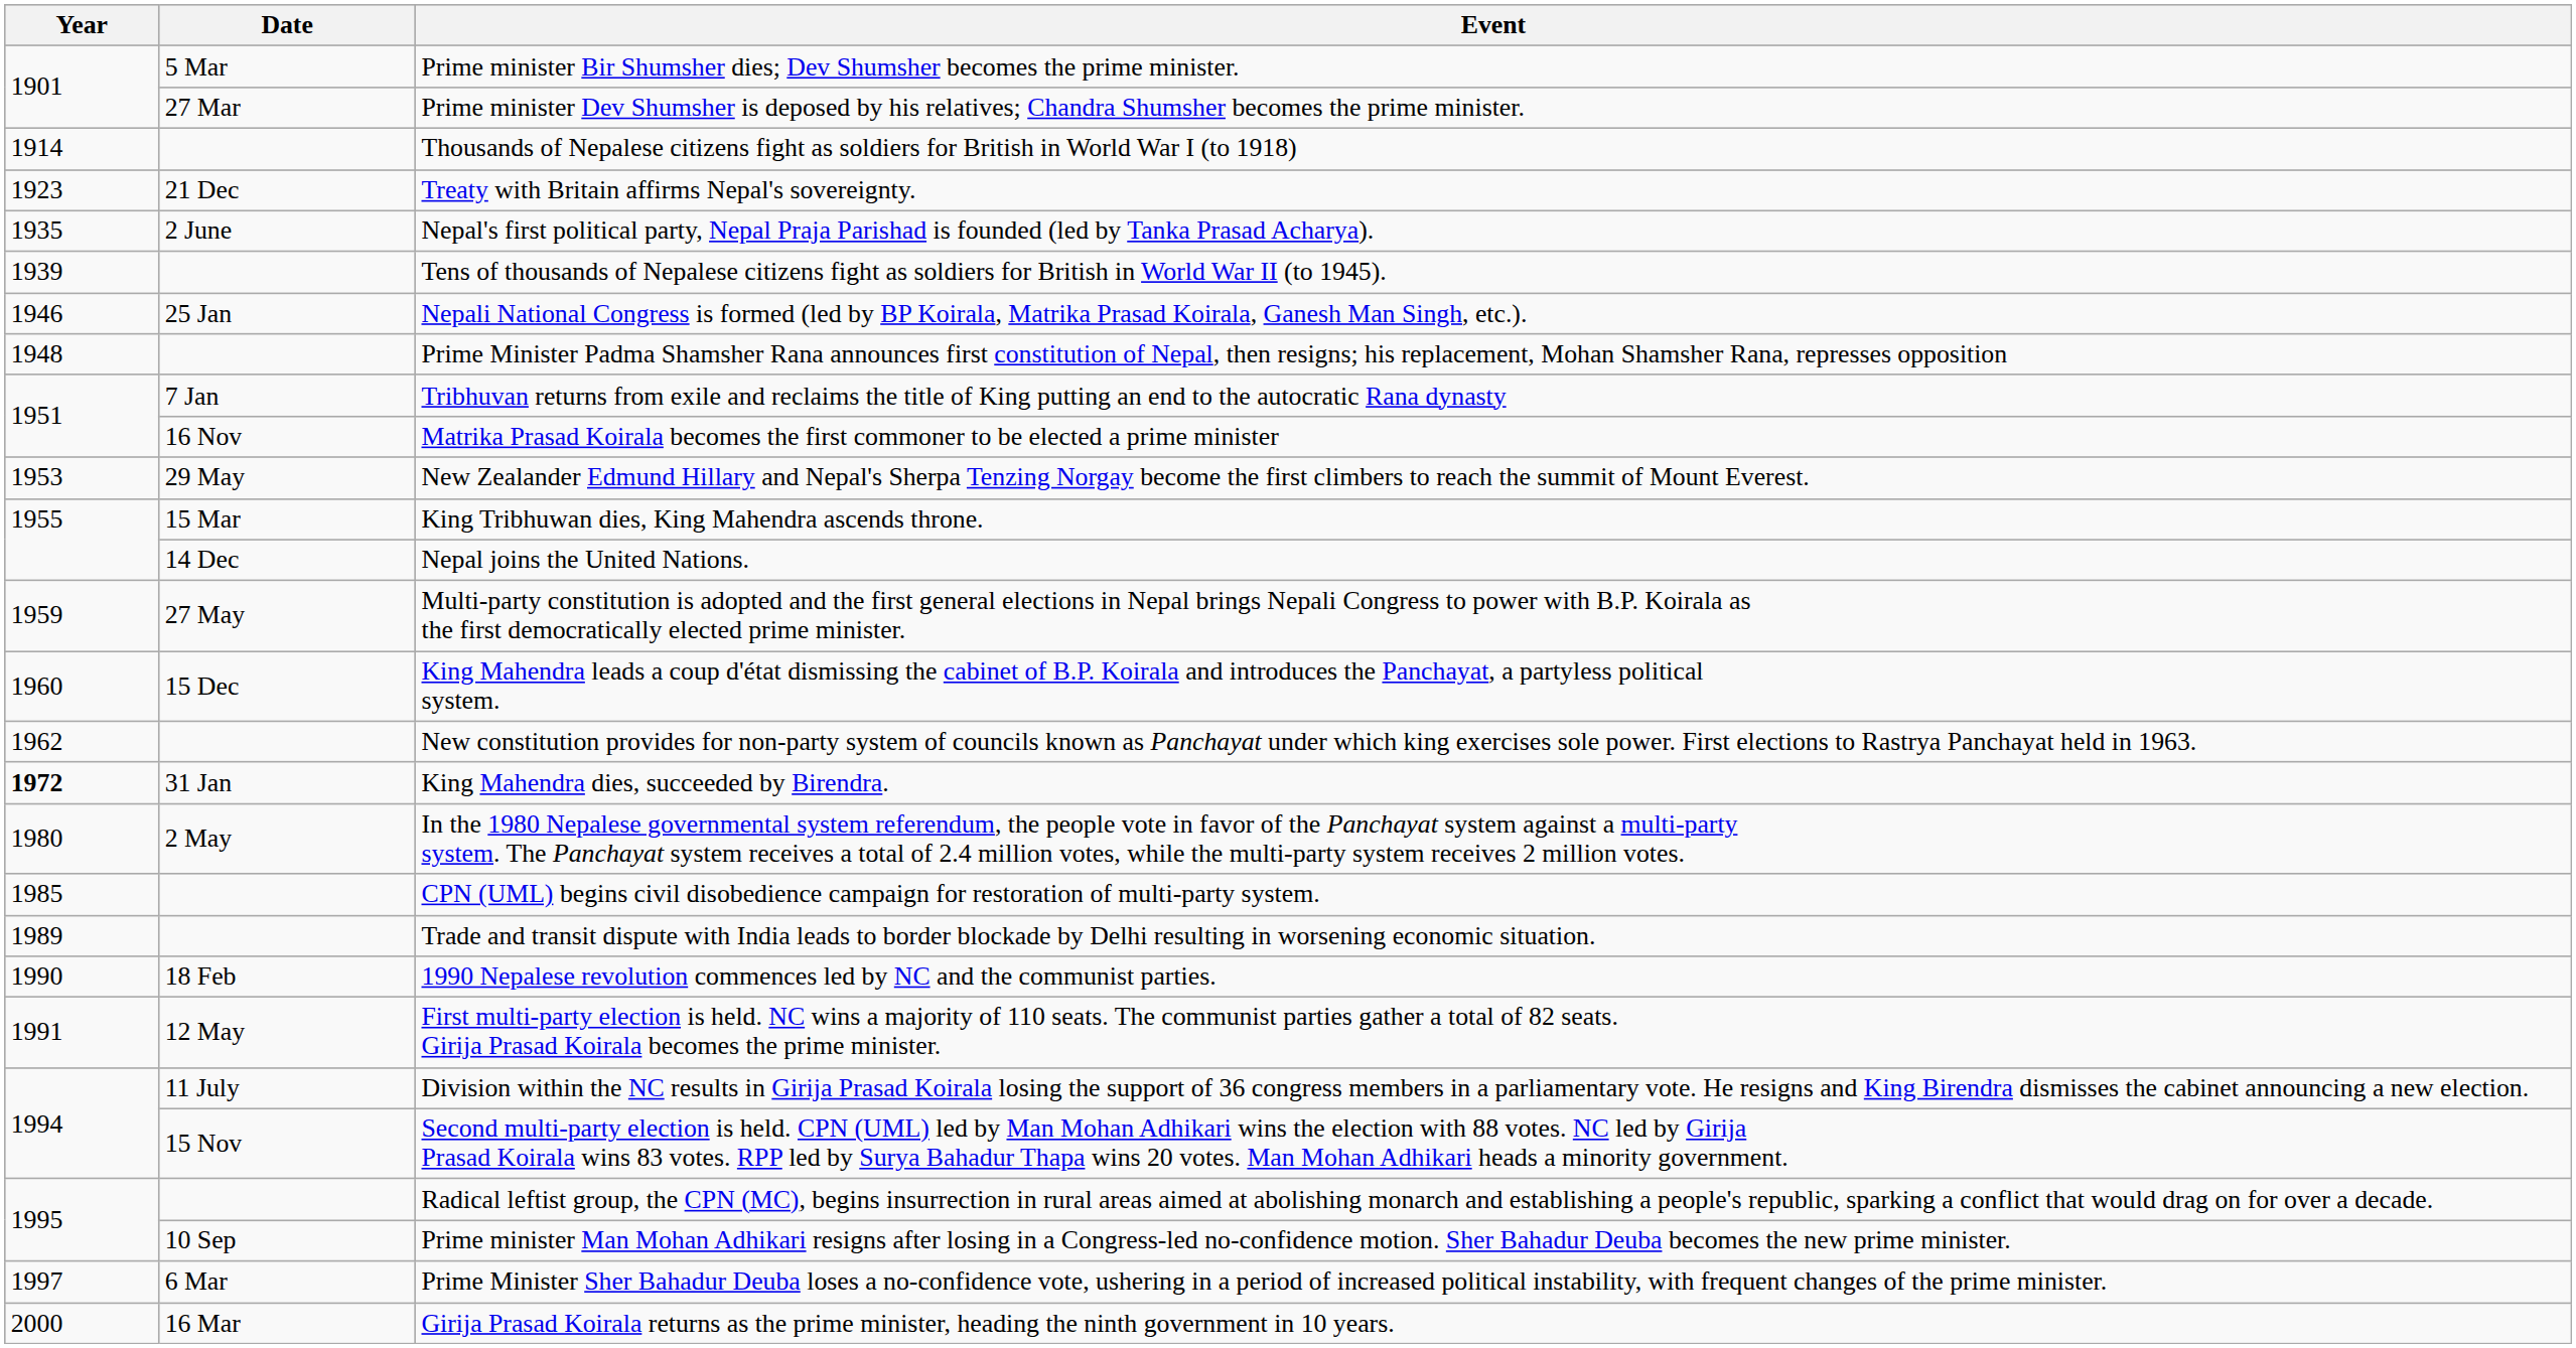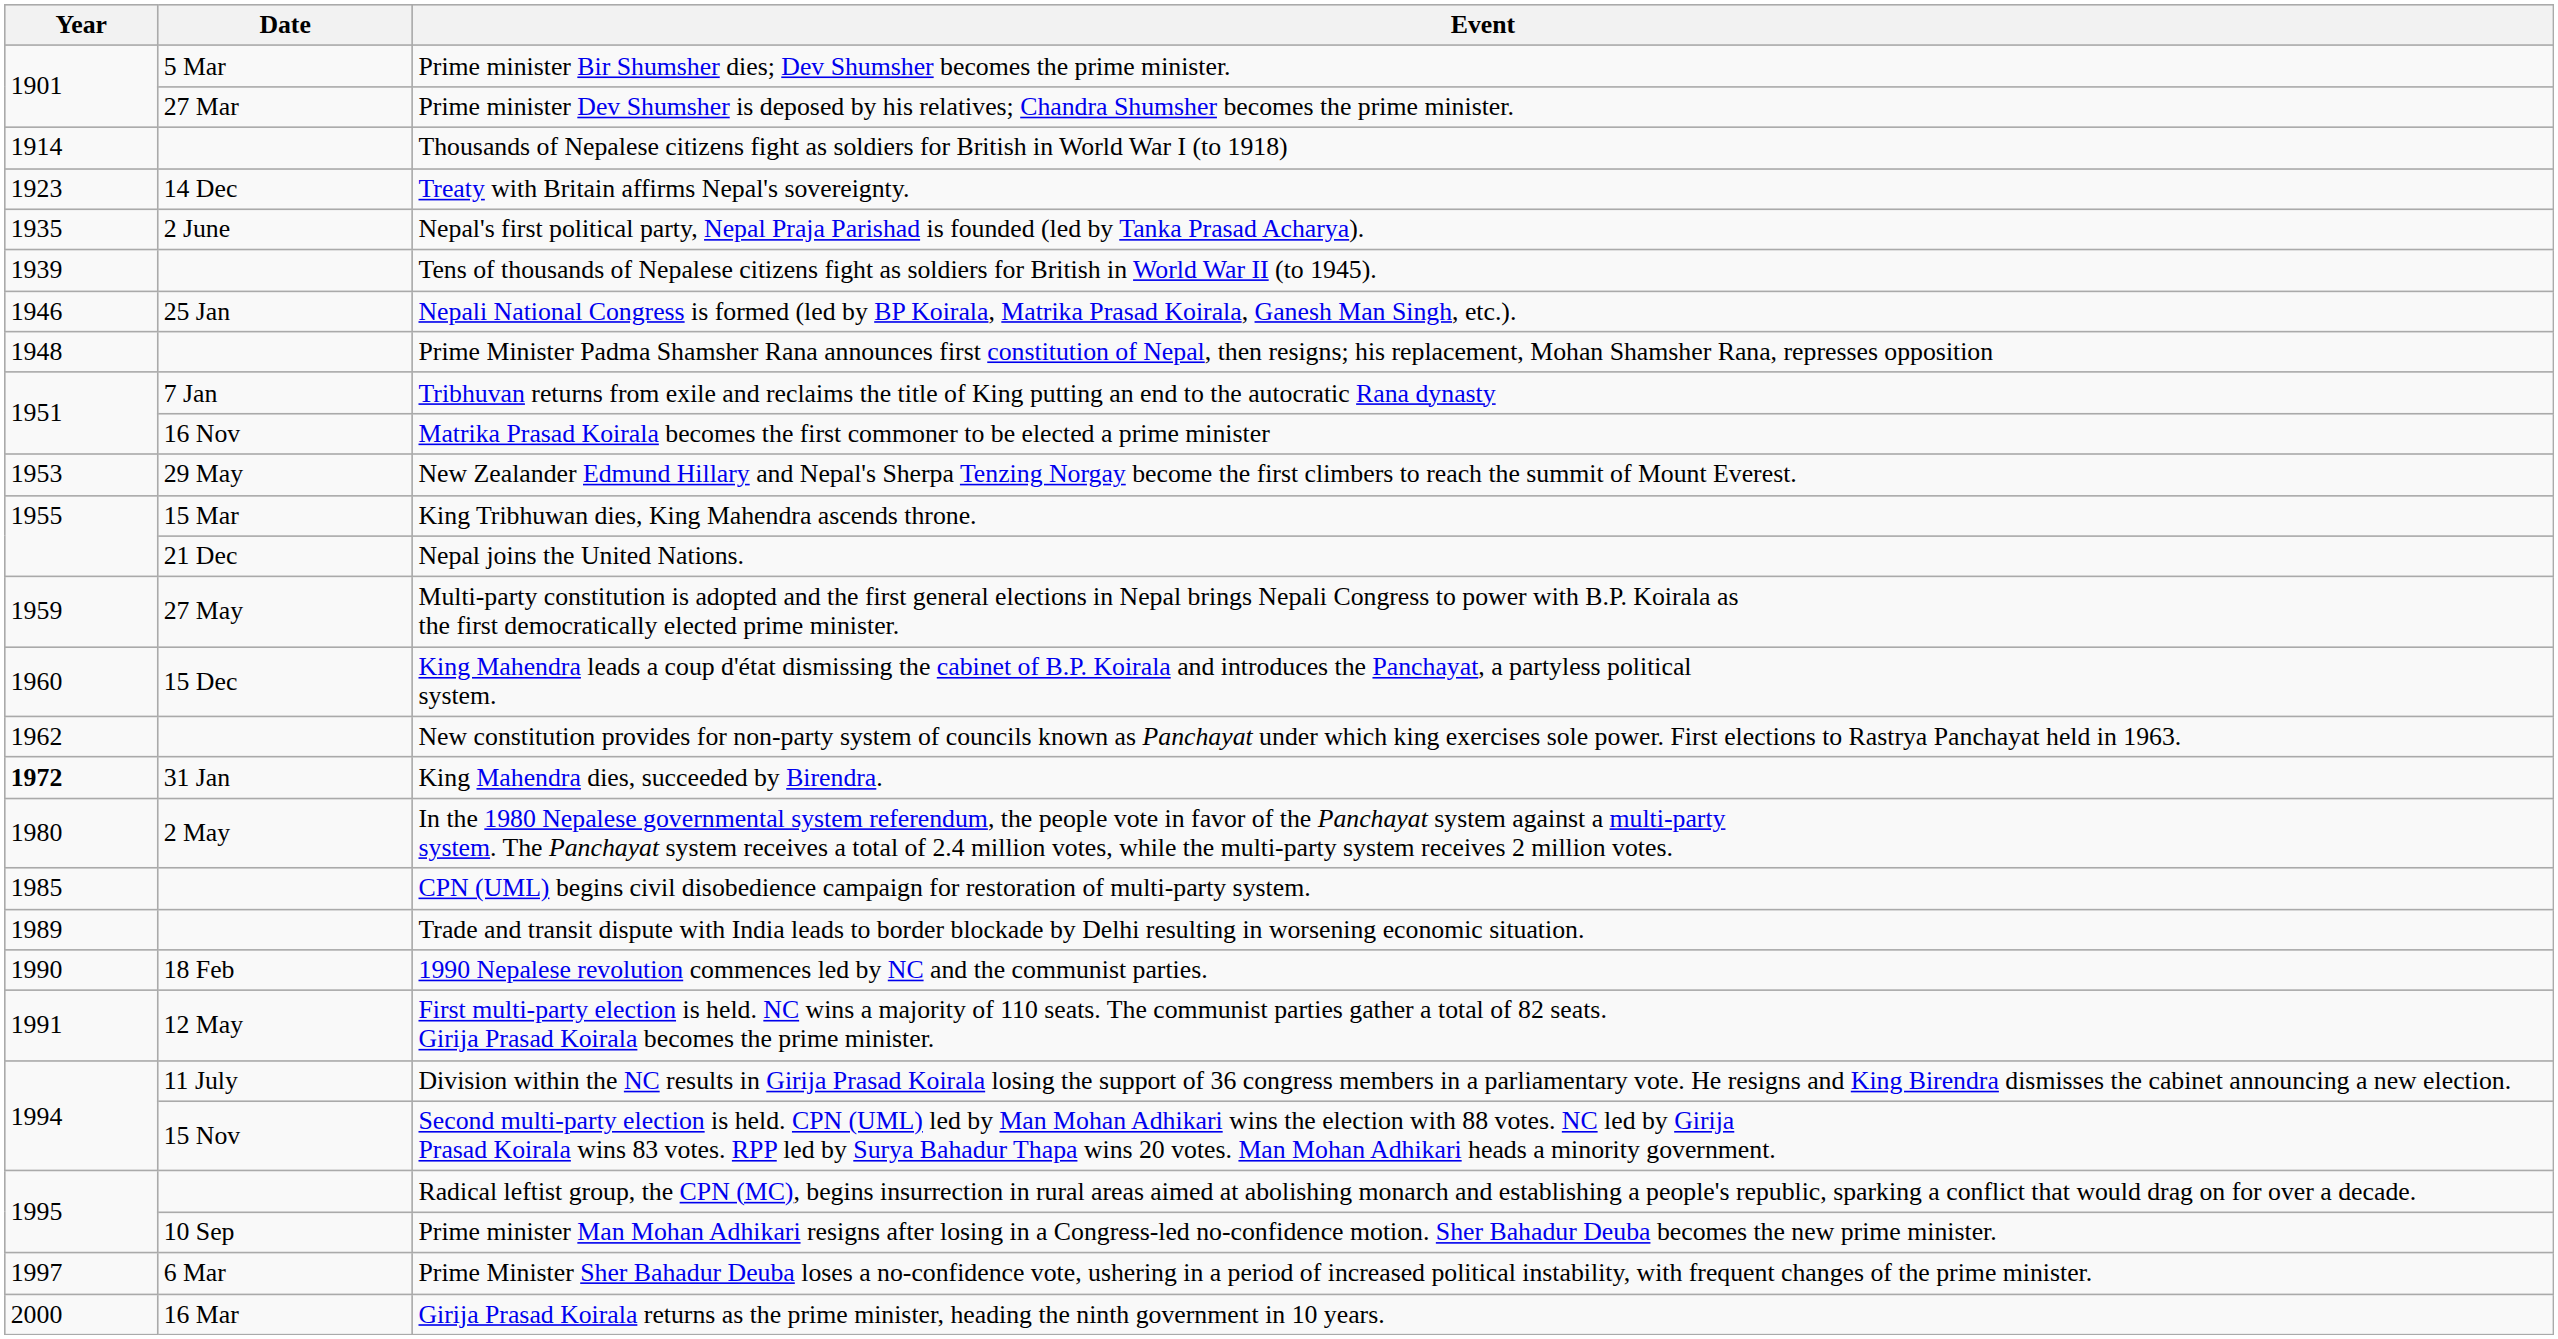Treaty with Britain affirms Nepal's sovereignty. | Date: 21 Dec -> 14 Dec
Nepal joins the United Nations. | Date: 14 Dec -> 21 Dec
